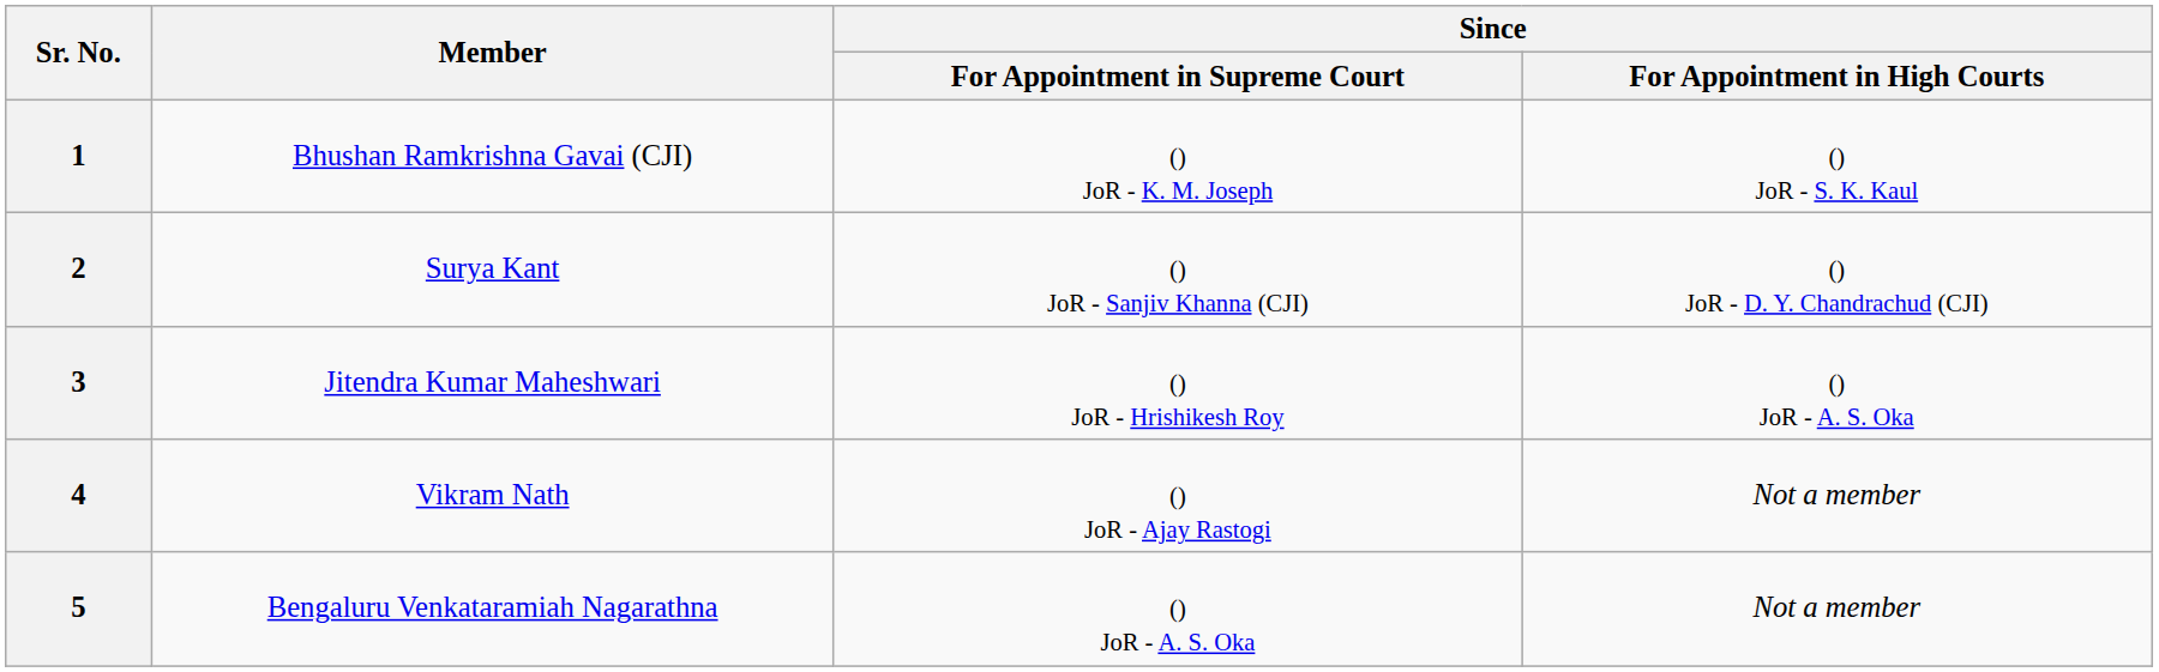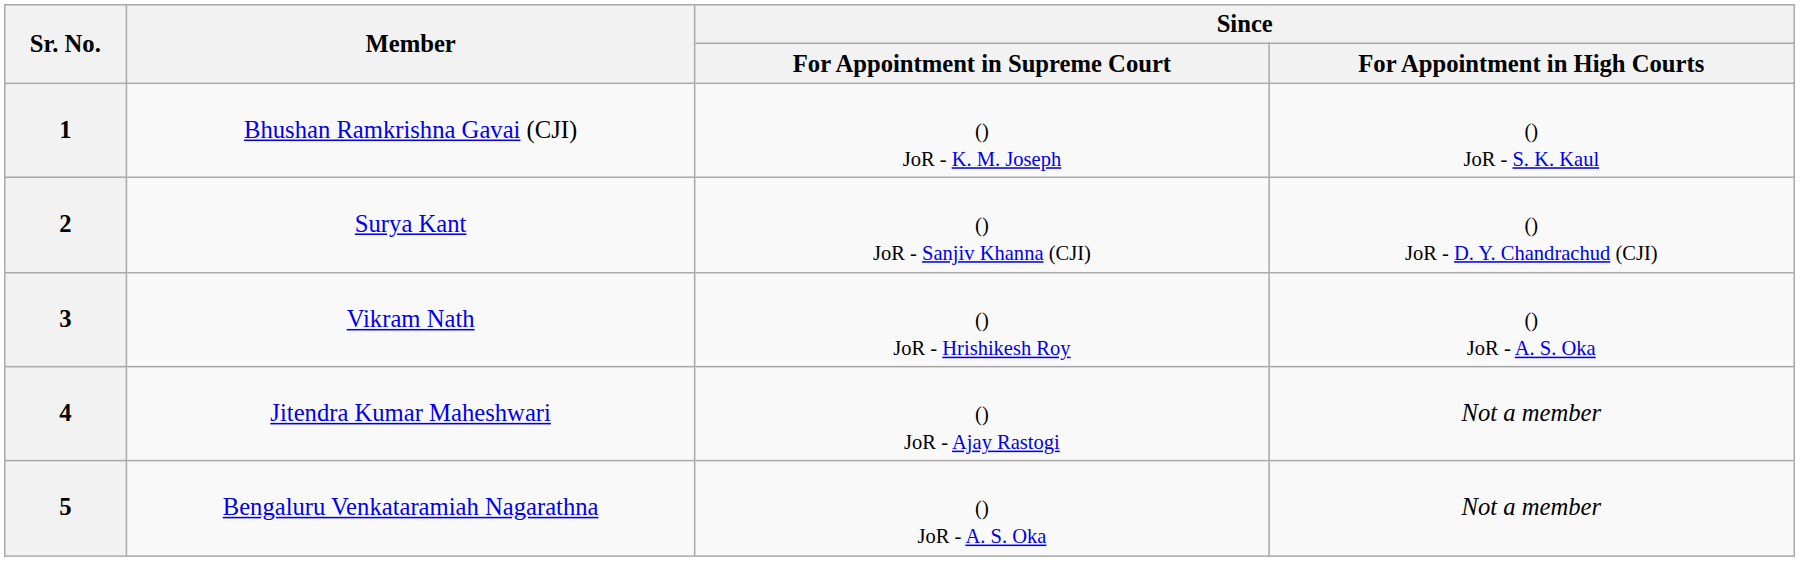3 | Member: Jitendra Kumar Maheshwari -> Vikram Nath
4 | Member: Vikram Nath -> Jitendra Kumar Maheshwari
